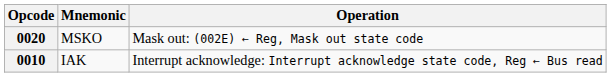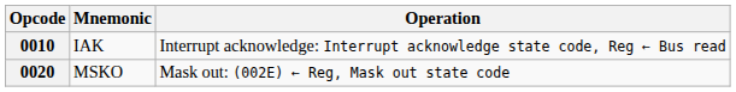rows swapped: 0010 <-> 0020
